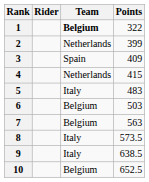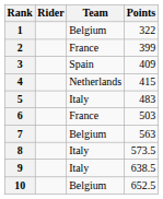1 | Team: bold -> normal
2 | Team: Netherlands -> France
6 | Team: Belgium -> France
